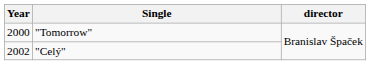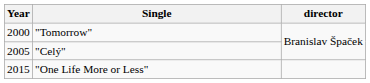"Celý" | Year: 2002 -> 2005
+ row: 2015 | "One Life More or Less"
